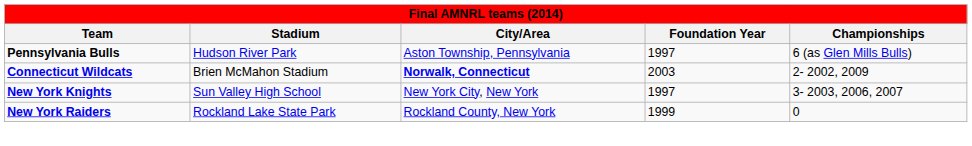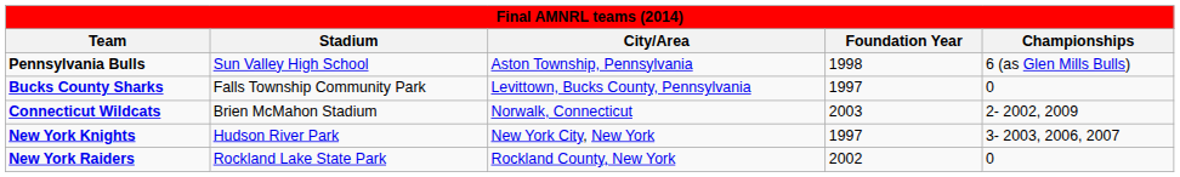Pennsylvania Bulls | Stadium: Hudson River Park -> Sun Valley High School
Pennsylvania Bulls | Foundation Year: 1997 -> 1998
+ row: Bucks County Sharks | Falls Township Community Park | Levittown, Bucks County, Pennsylvania | 1997 | 0
Connecticut Wildcats | City/Area: bold -> normal
New York Knights | Stadium: Sun Valley High School -> Hudson River Park
New York Raiders | Foundation Year: 1999 -> 2002
